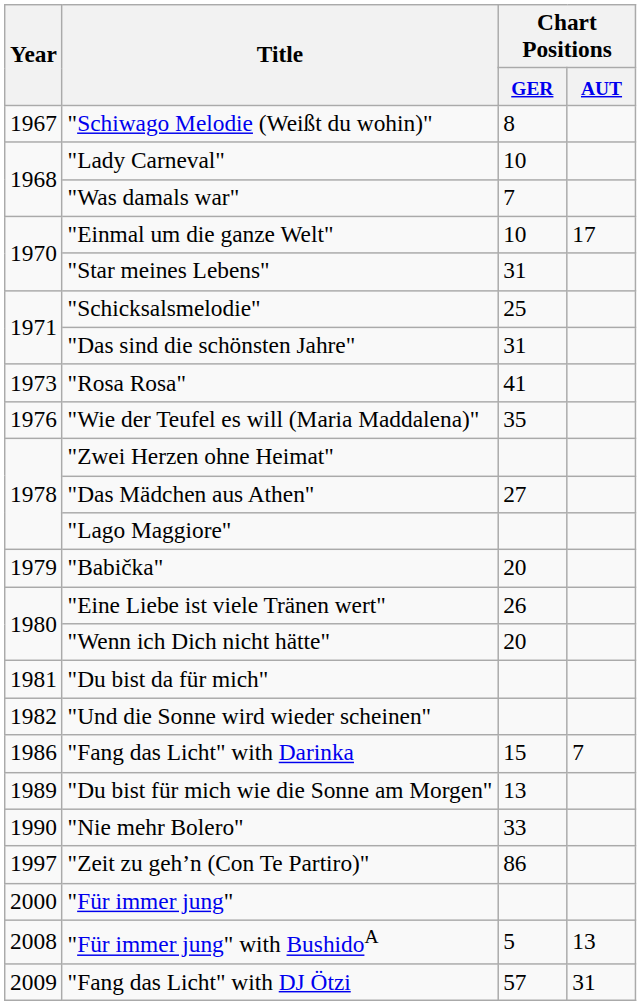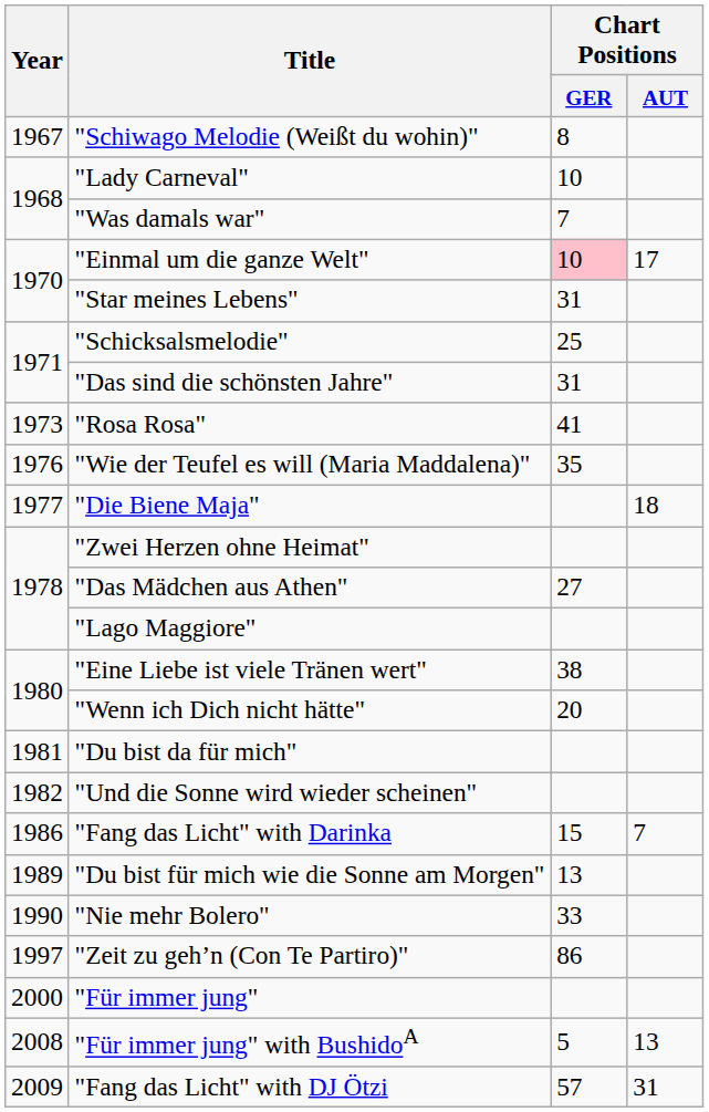"Einmal um die ganze Welt" | Chart Positions / GER: no background -> pink background
+ row: 1977 | "Die Biene Maja" | 18
- row: 1979 | "Babička" | 20
"Eine Liebe ist viele Tränen wert" | Chart Positions / GER: 26 -> 38
